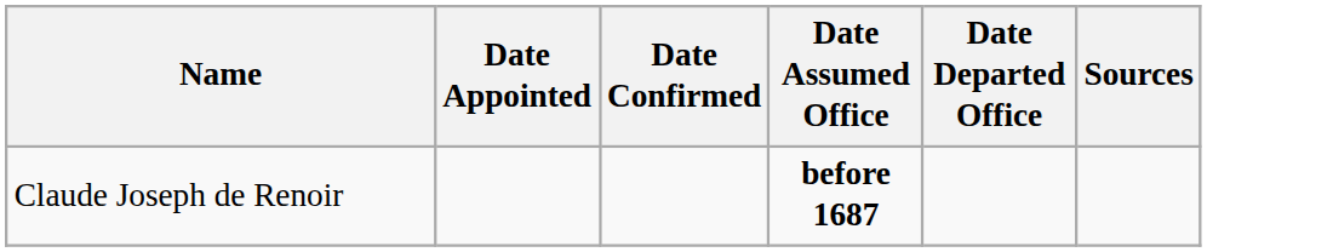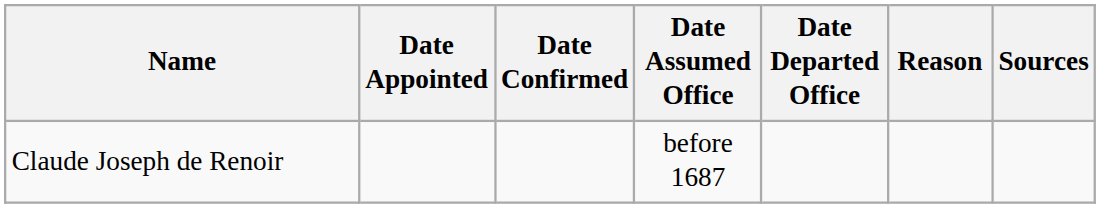+ column: Reason
Claude Joseph de Renoir | Date Assumed Office: bold -> normal
